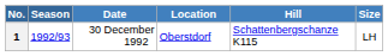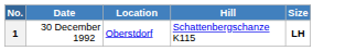- column: Season | 1992/93
1 | Size: normal -> bold
